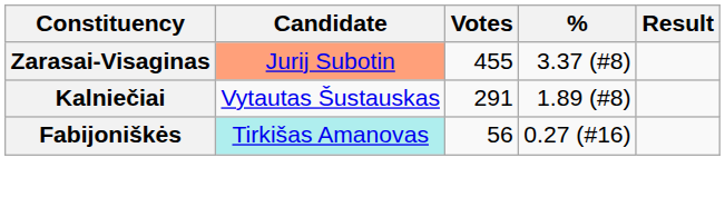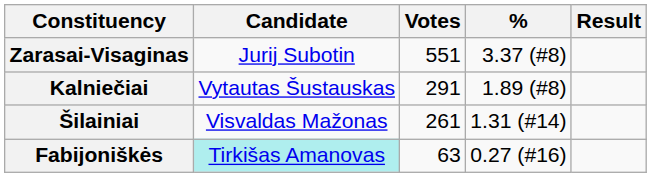Zarasai-Visaginas | Candidate: lightsalmon background -> no background
Zarasai-Visaginas | Votes: 455 -> 551
+ row: Šilainiai | Visvaldas Mažonas | 261 | 1.31 (#14)
Fabijoniškės | Votes: 56 -> 63
